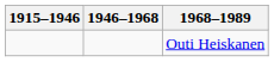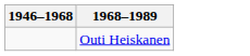- column: 1915–1946
